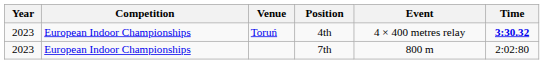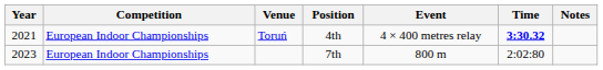+ column: Notes
Toruń | Year: 2023 -> 2021
